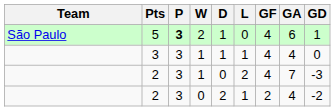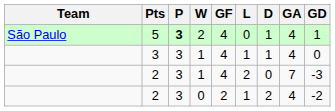columns swapped: D <-> GF
5 | GA: 6 -> 4
